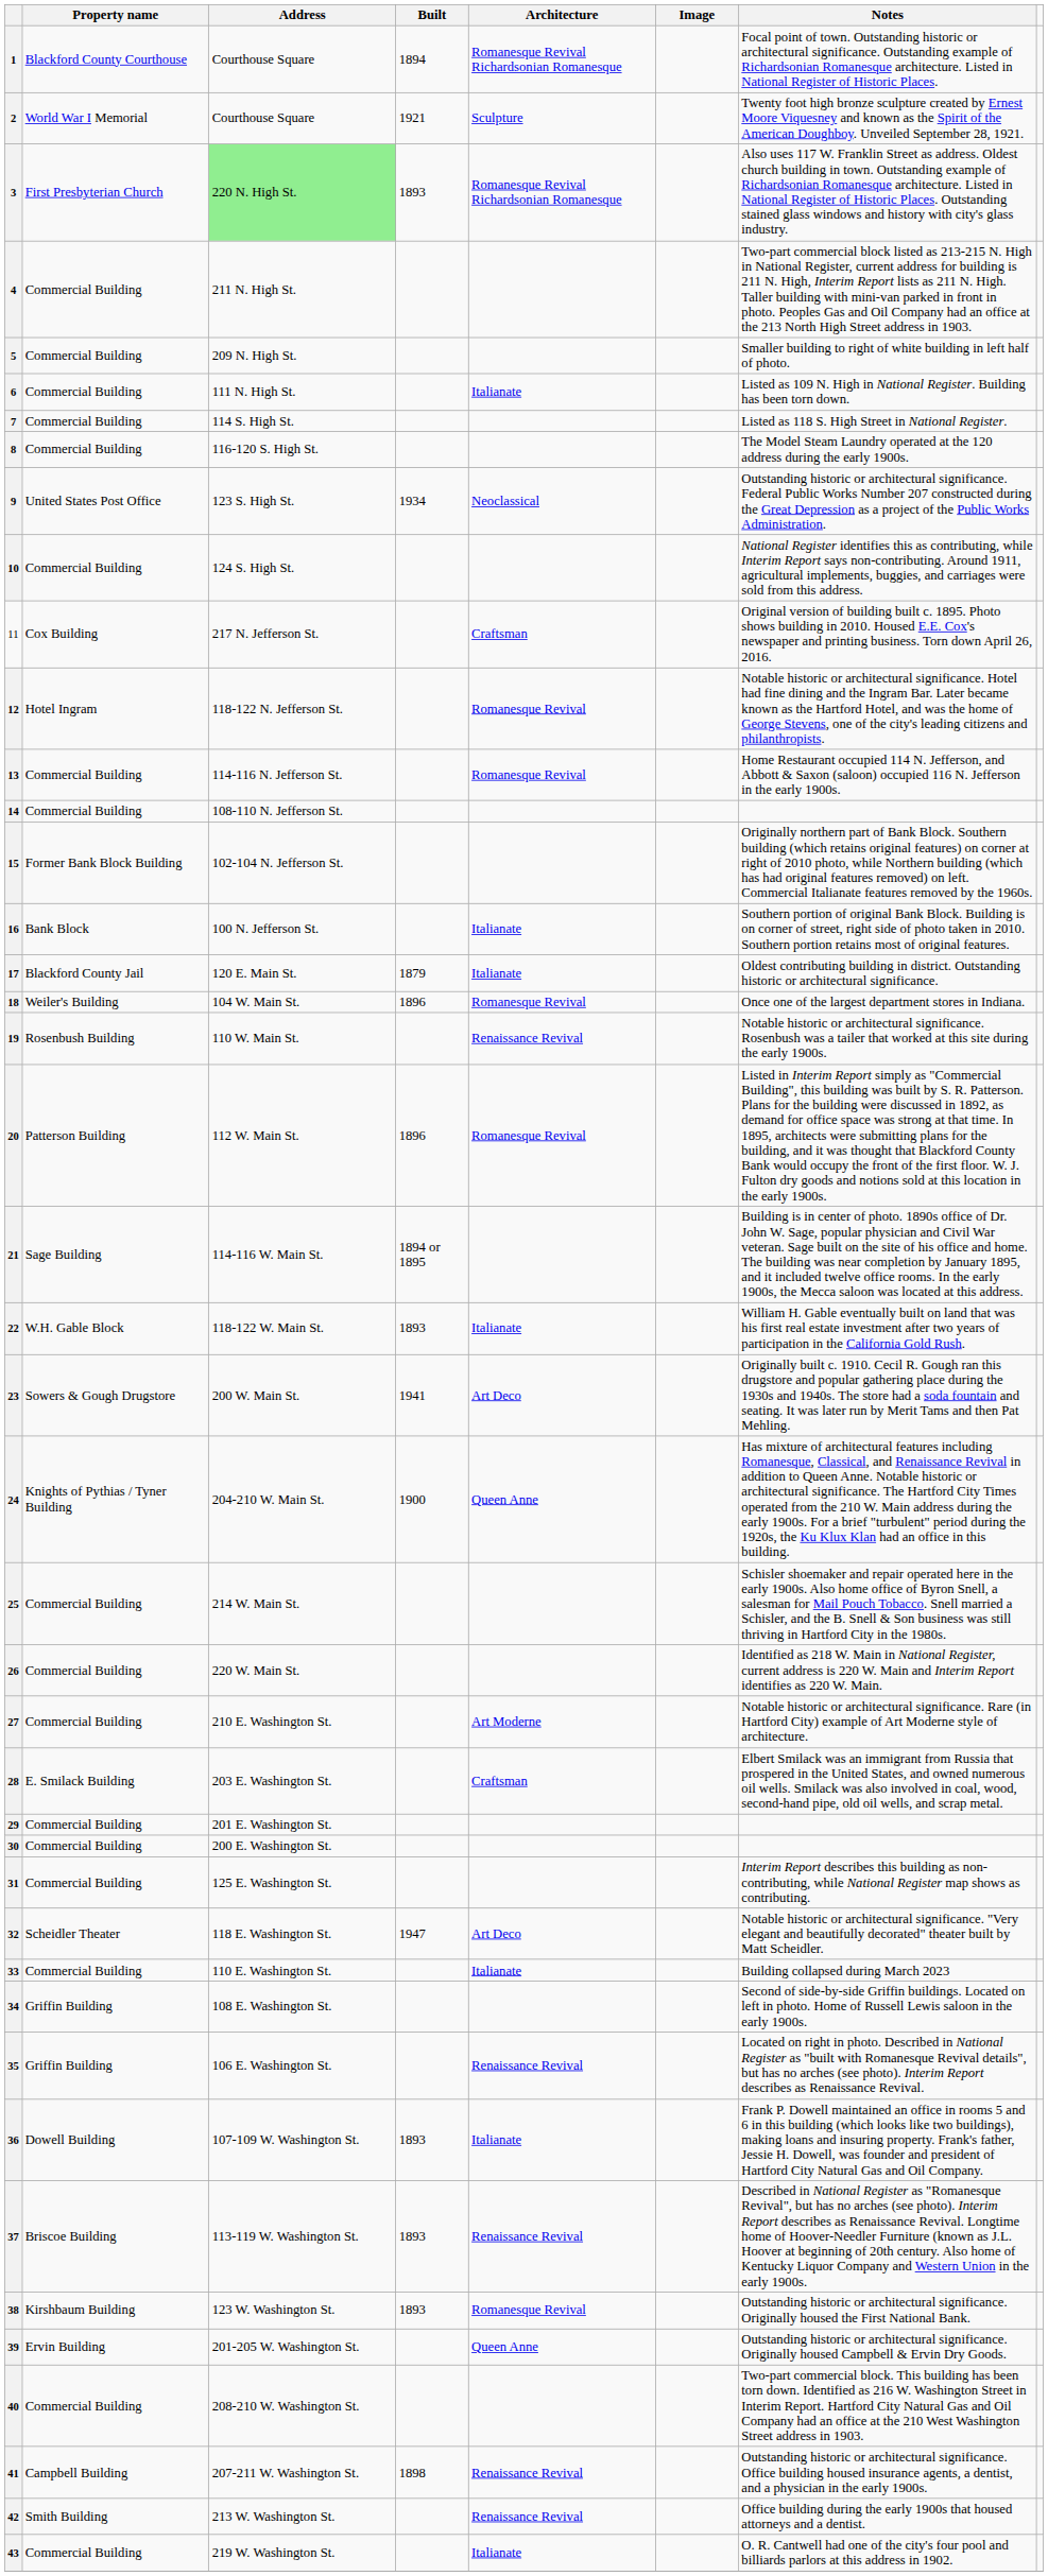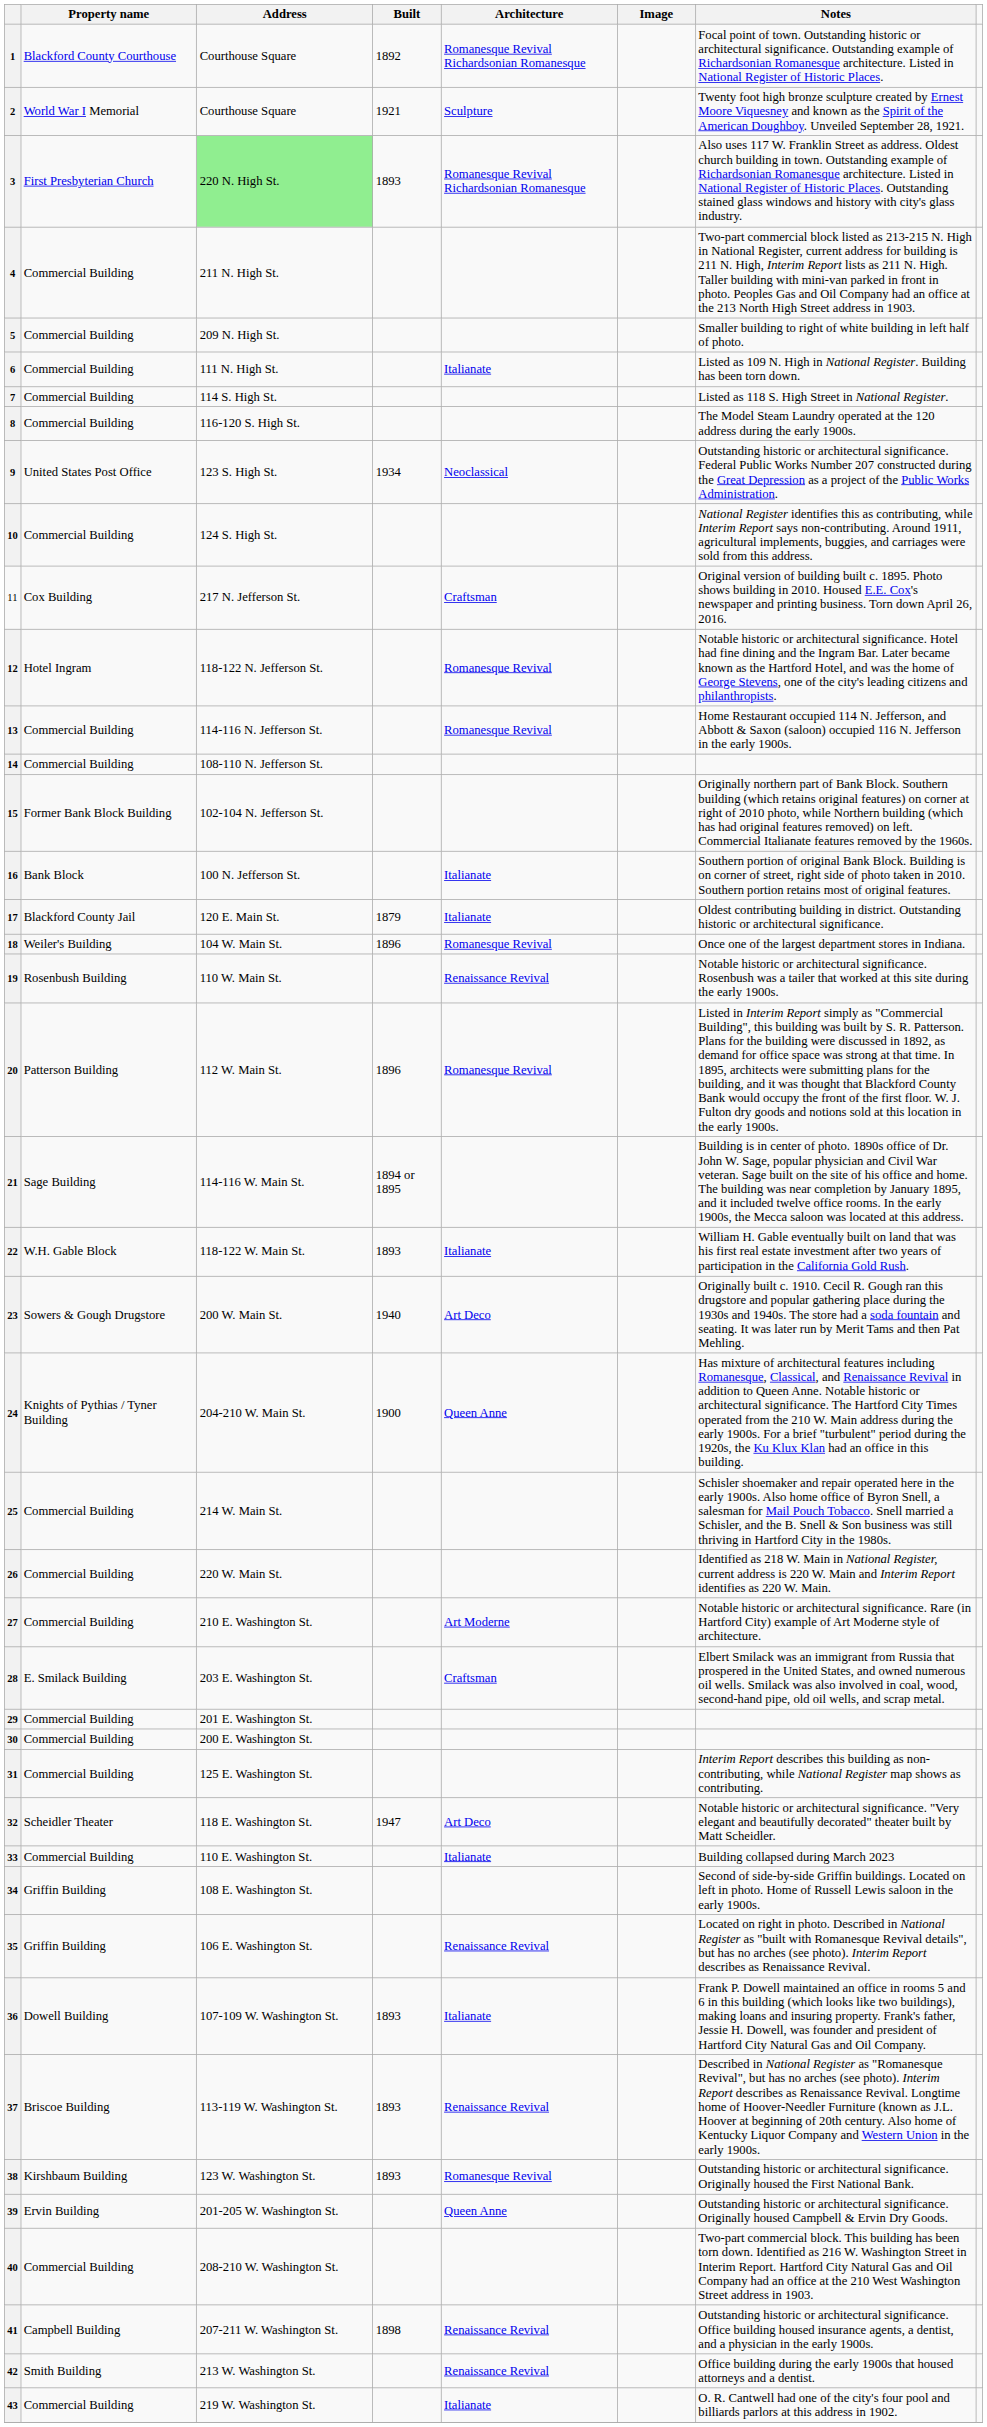1 | Built: 1894 -> 1892
23 | Built: 1941 -> 1940
